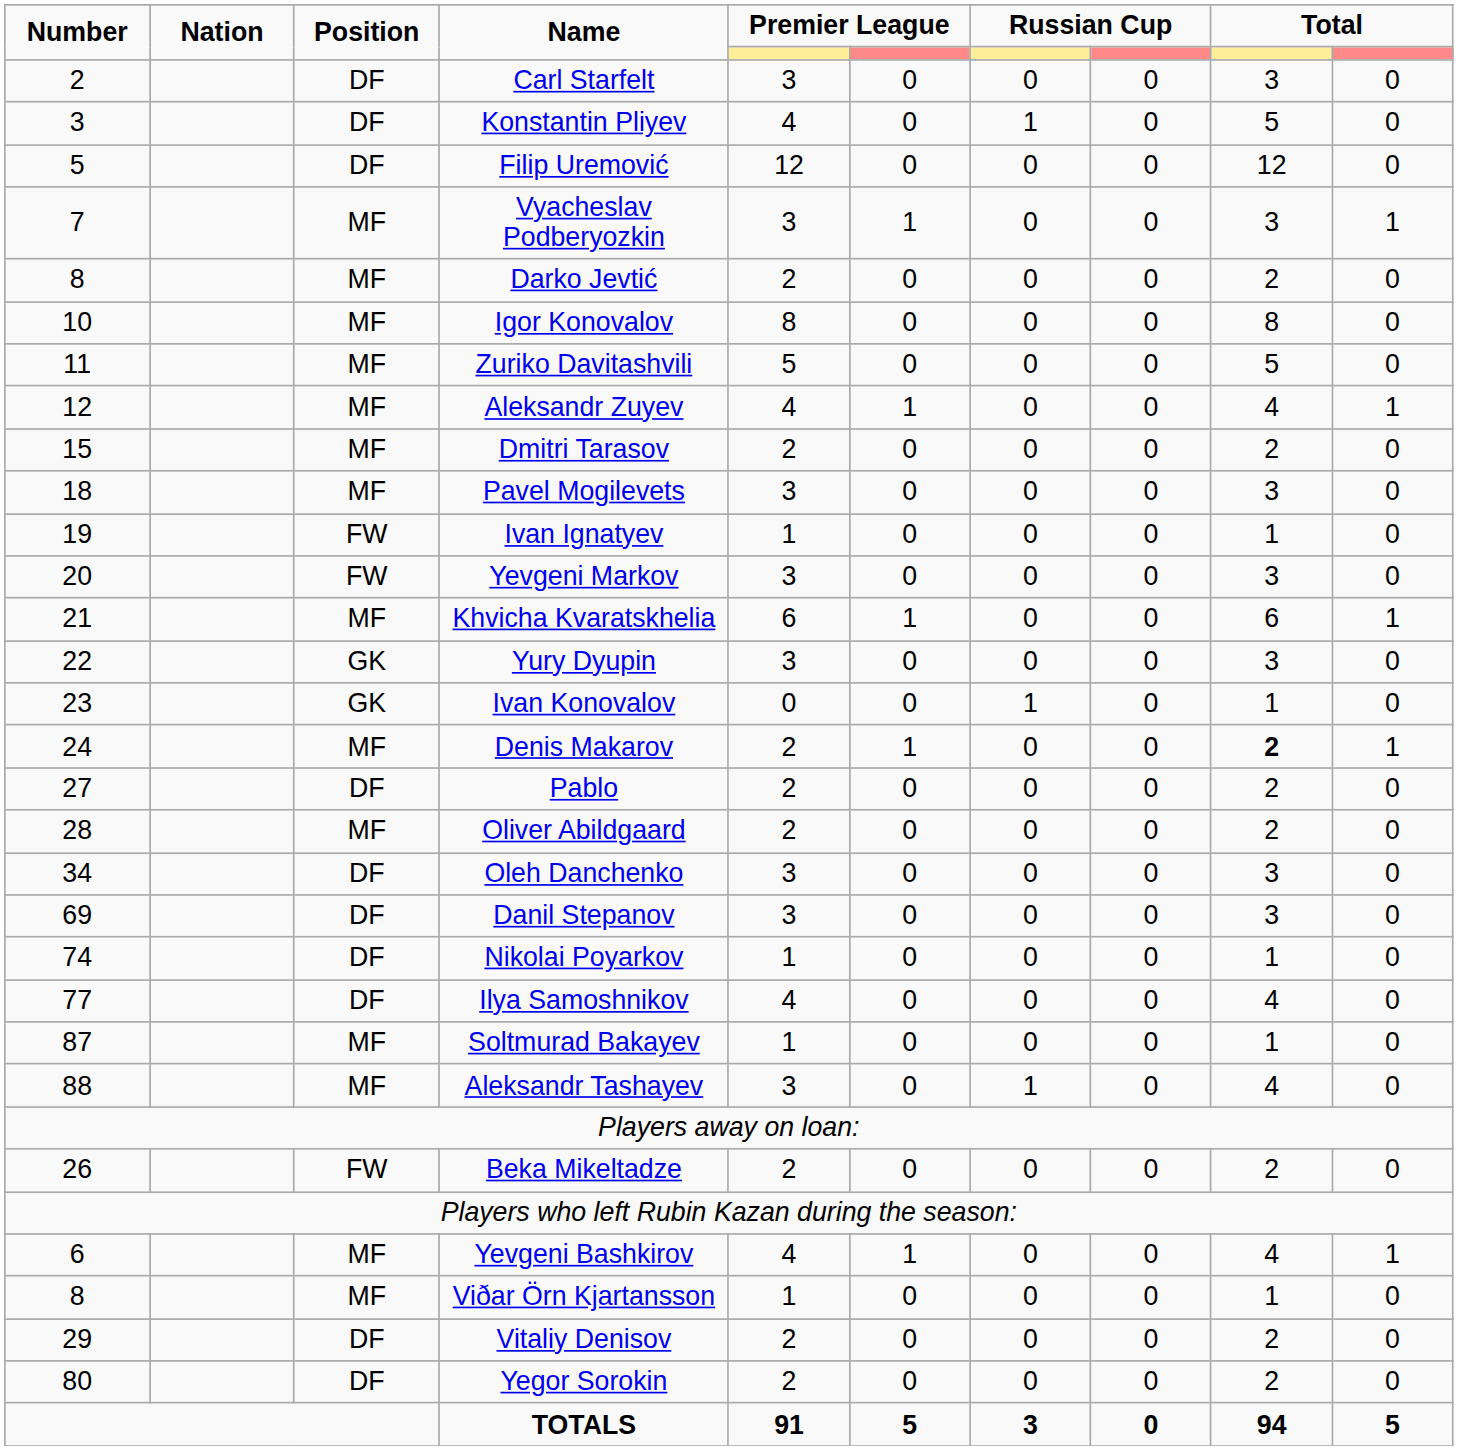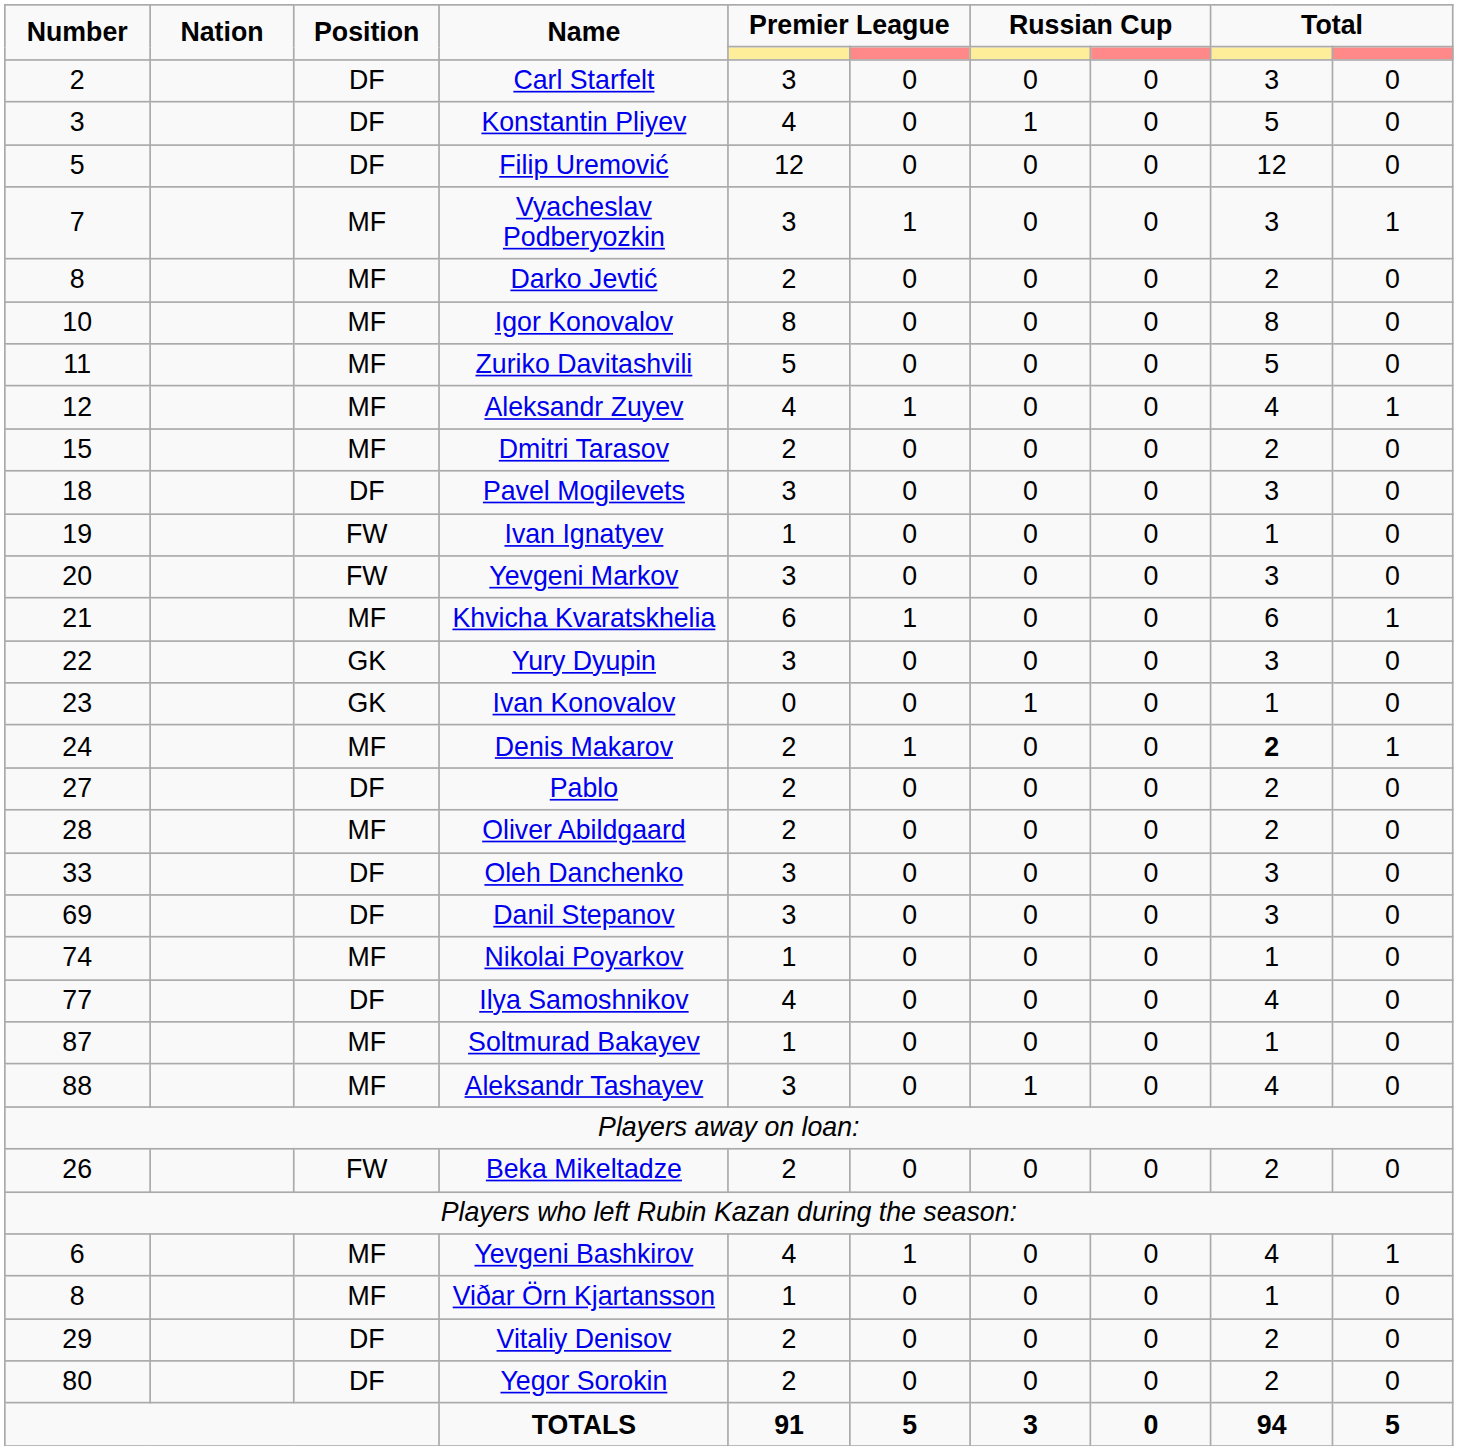Pavel Mogilevets | Position: MF -> DF
Oleh Danchenko | Number: 34 -> 33
Nikolai Poyarkov | Position: DF -> MF
